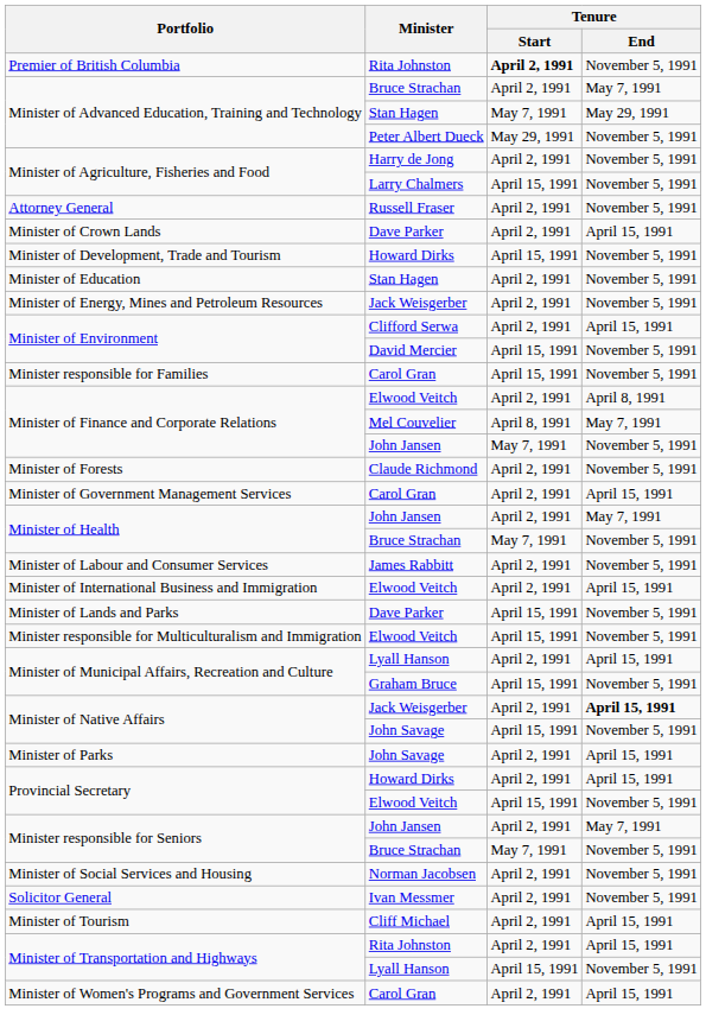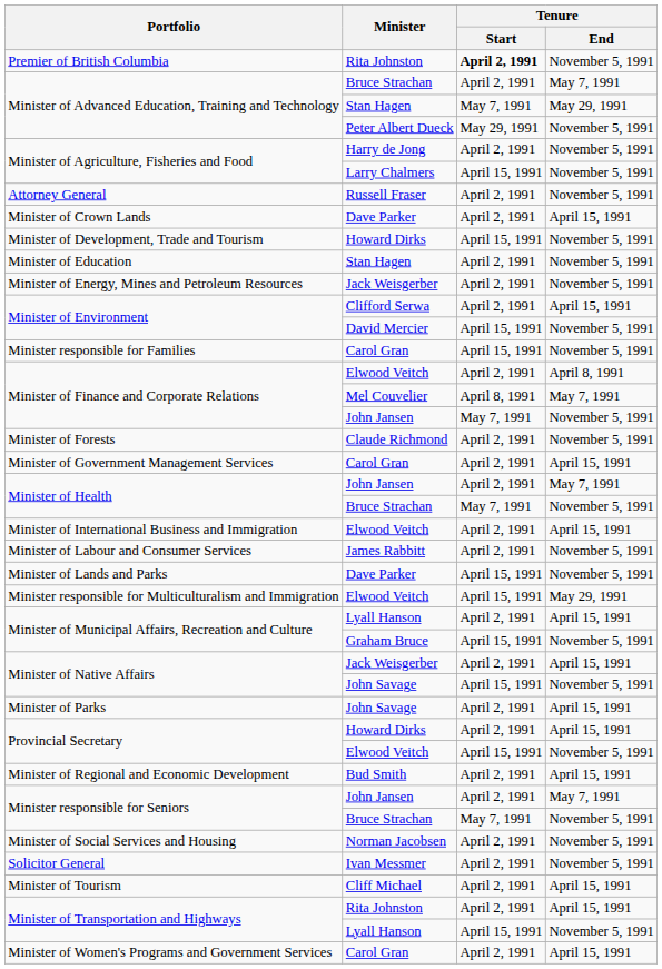rows swapped: Minister of International Business and Immigration <-> Minister of Labour and Consumer Services
Minister responsible for Multiculturalism and Immigration | Tenure / End: November 5, 1991 -> May 29, 1991
Minister of Native Affairs / Jack Weisgerber | Tenure / End: bold -> normal
+ row: Minister of Regional and Economic Development | Bud Smith | April 2, 1991 | April 15, 1991
